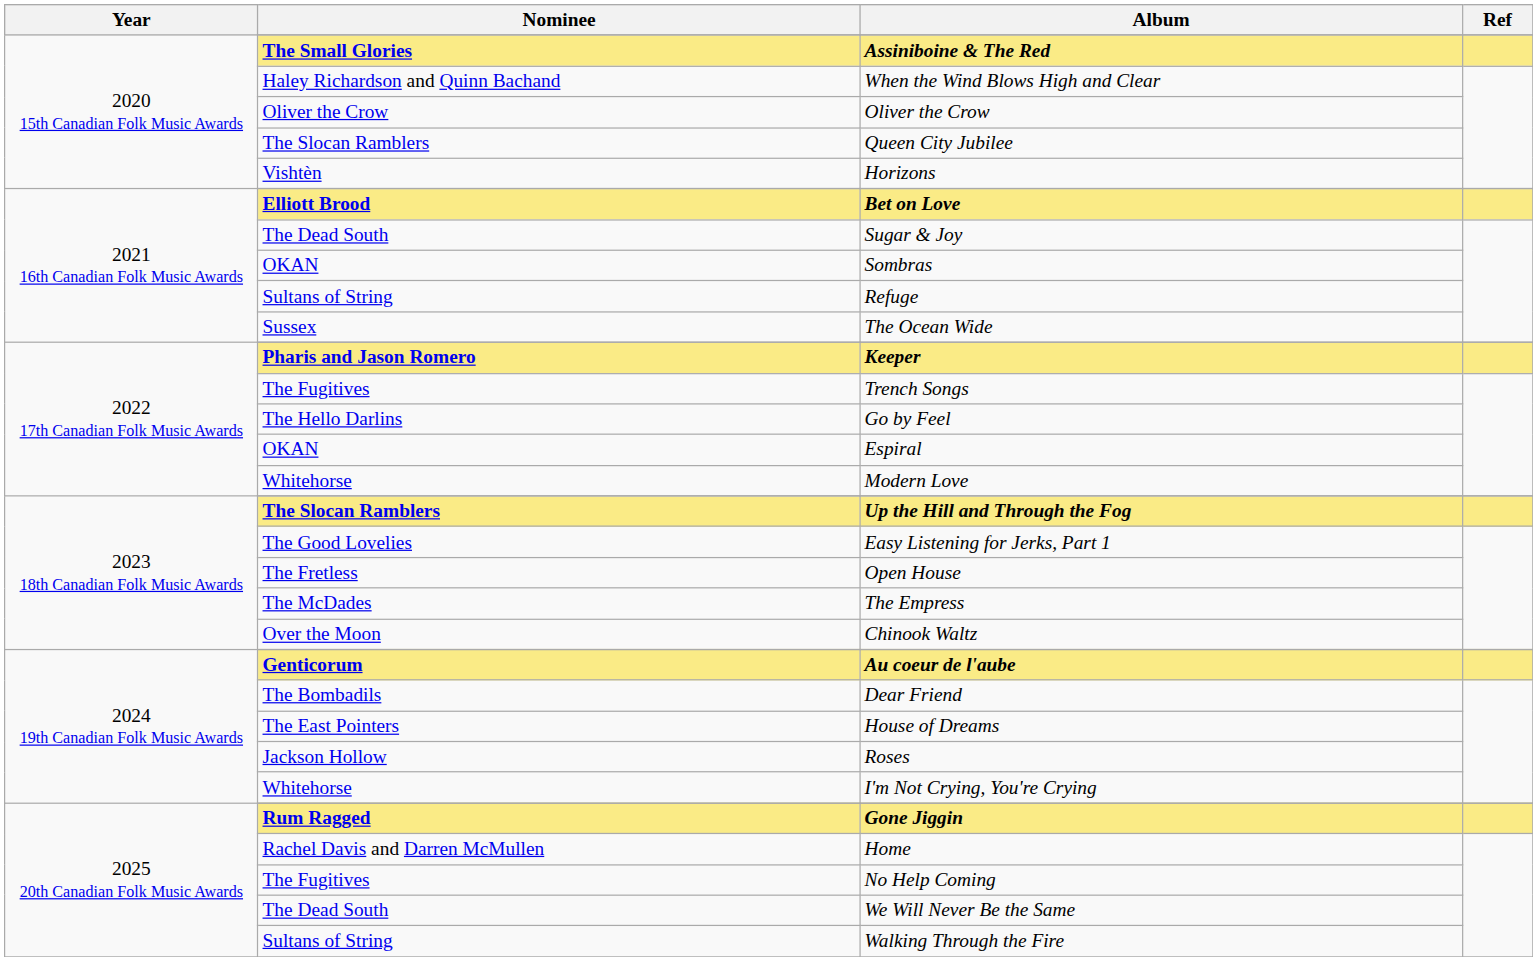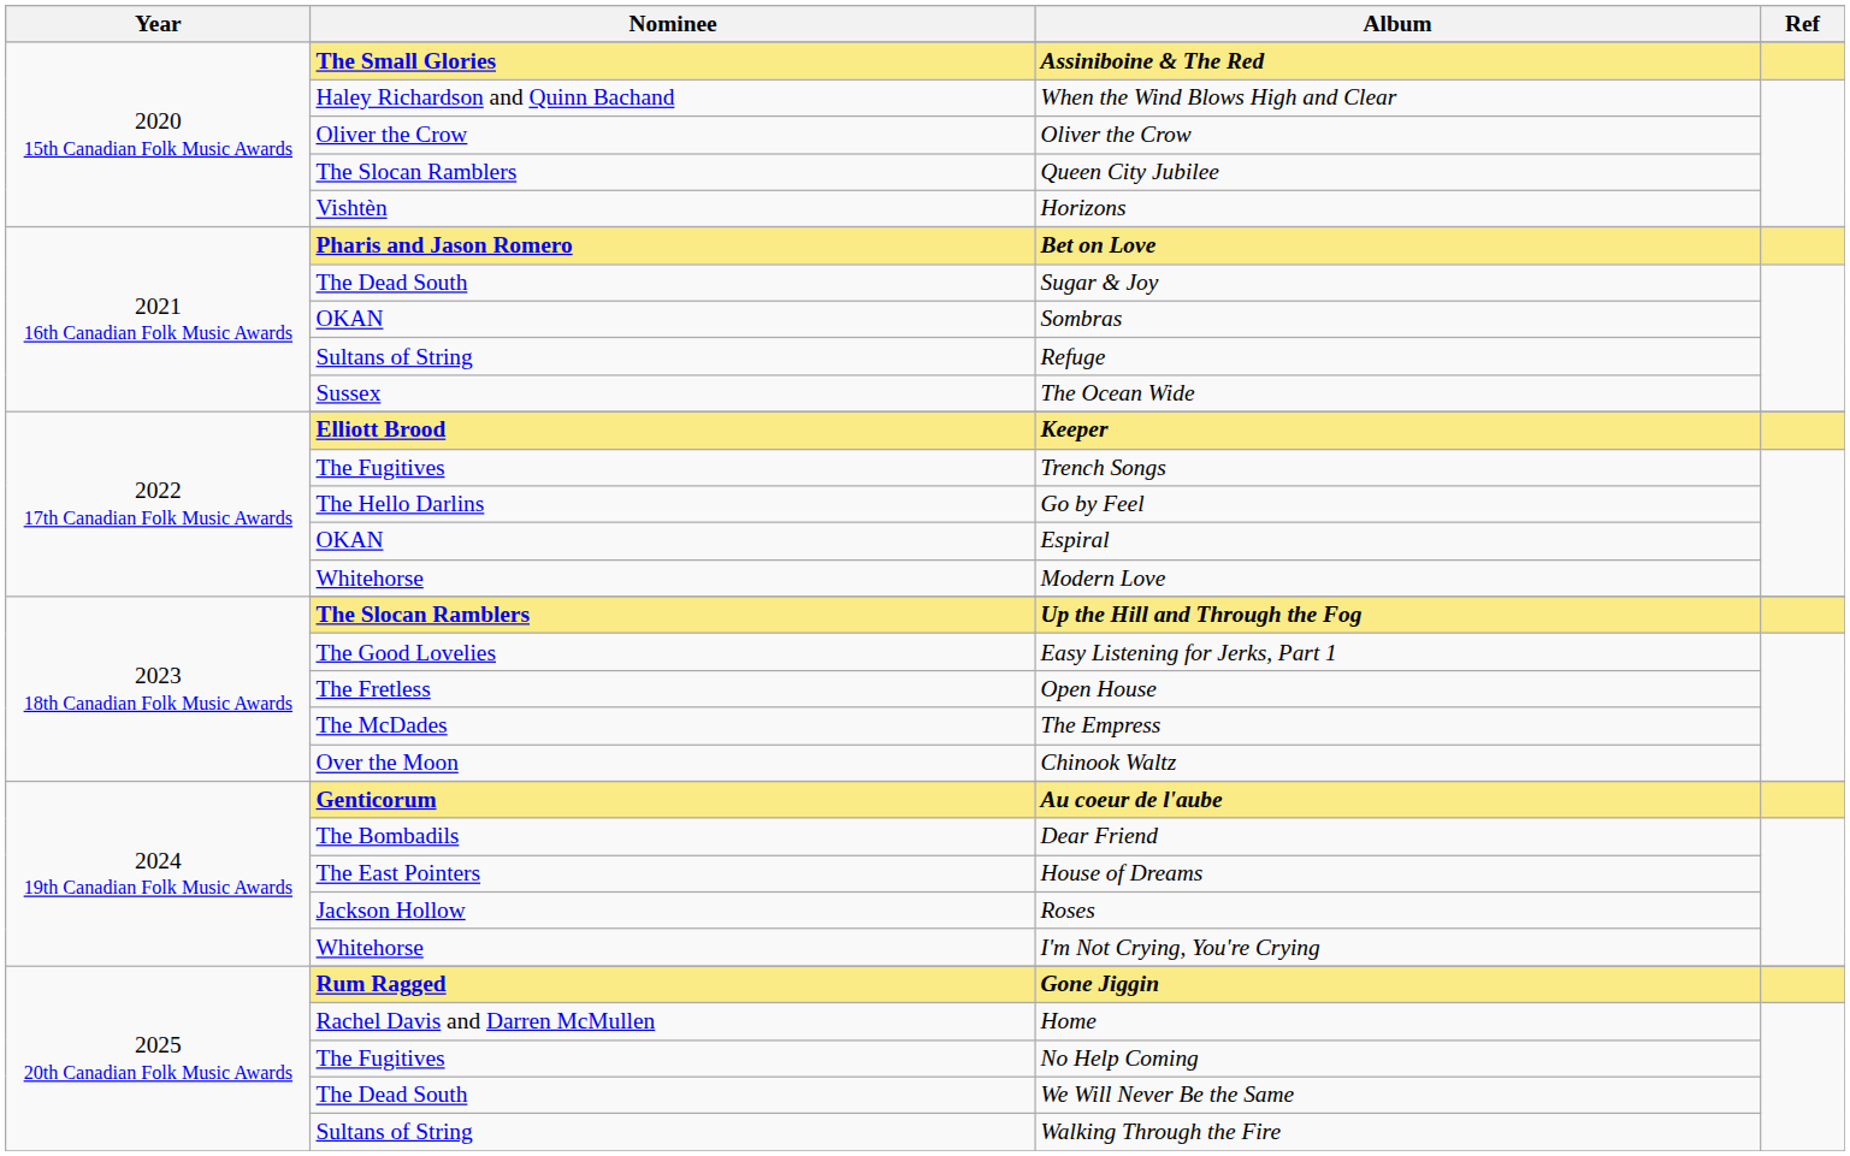Bet on Love | Nominee: Elliott Brood -> Pharis and Jason Romero
Keeper | Nominee: Pharis and Jason Romero -> Elliott Brood
